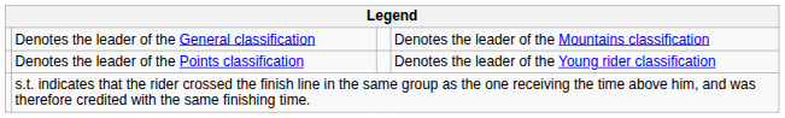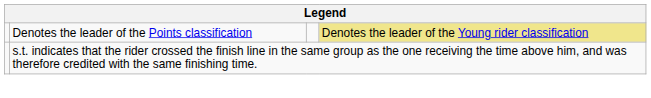- row: Denotes the leader of the General classification | Denotes the leader of the Mountains classification
Denotes the leader of the Points classification | column 4: no background -> khaki background
